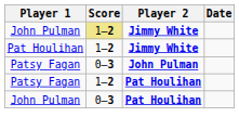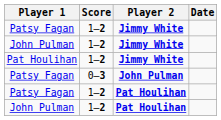+ row: Patsy Fagan | 1–2 | Jimmy White
John Pulman / Jimmy White | Score: khaki background -> no background
John Pulman / Pat Houlihan | Score: 0–3 -> 1–2
